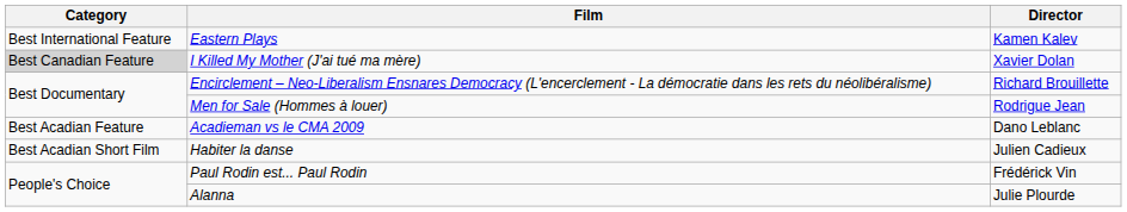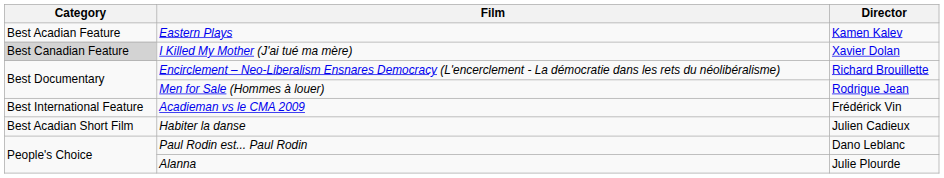Eastern Plays | Category: Best International Feature -> Best Acadian Feature
Acadieman vs le CMA 2009 | Category: Best Acadian Feature -> Best International Feature
Acadieman vs le CMA 2009 | Director: Dano Leblanc -> Frédérick Vin
Paul Rodin est... Paul Rodin | Director: Frédérick Vin -> Dano Leblanc
